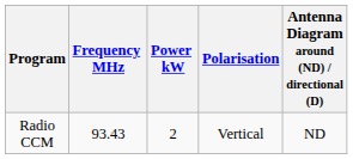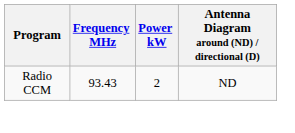- column: Polarisation | Vertical
